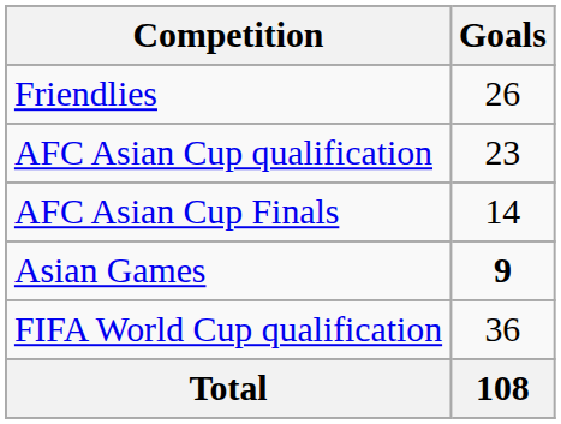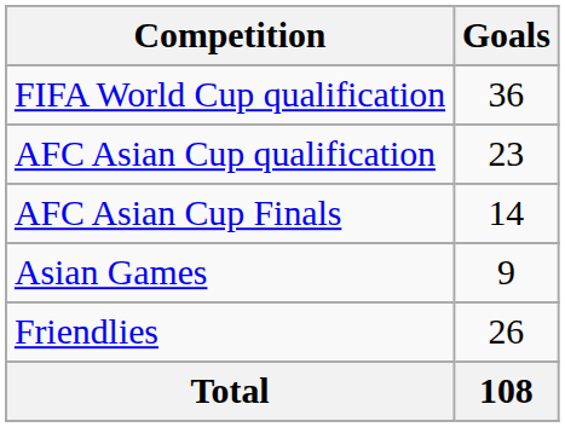rows swapped: Friendlies <-> FIFA World Cup qualification
Asian Games | Goals: bold -> normal
